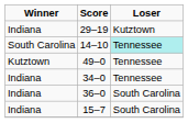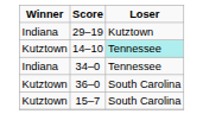14–10 | Winner: South Carolina -> Kutztown
- row: Kutztown | 49–0 | Tennessee
36–0 | Winner: Indiana -> Kutztown
15–7 | Winner: Indiana -> Kutztown
